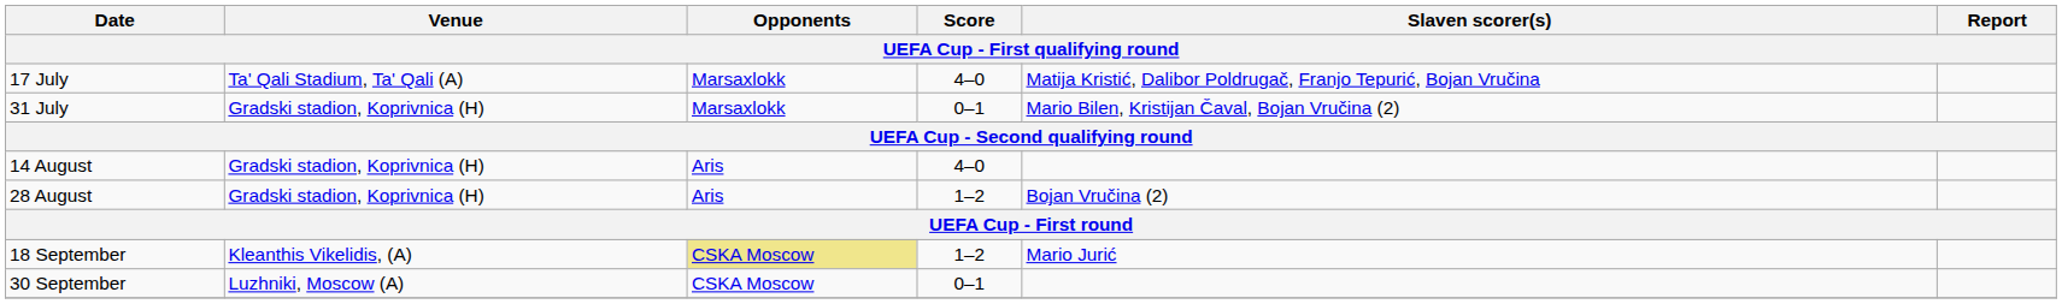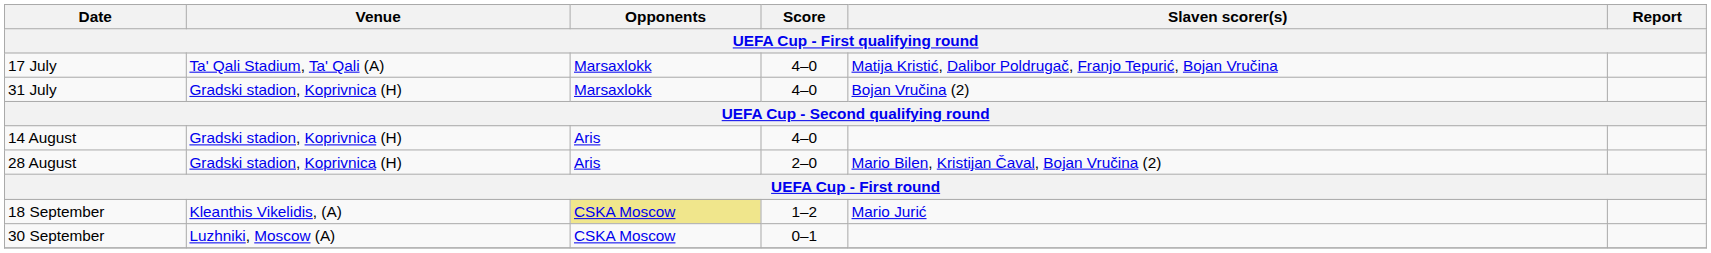31 July | Score: 0–1 -> 4–0
31 July | Slaven scorer(s): Mario Bilen, Kristijan Čaval, Bojan Vručina (2) -> Bojan Vručina (2)
28 August | Score: 1–2 -> 2–0
28 August | Slaven scorer(s): Bojan Vručina (2) -> Mario Bilen, Kristijan Čaval, Bojan Vručina (2)
